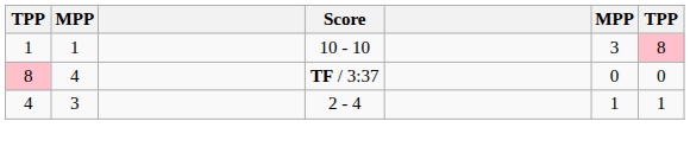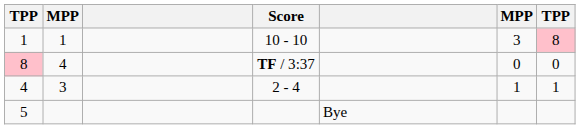+ row: 5 | Bye
